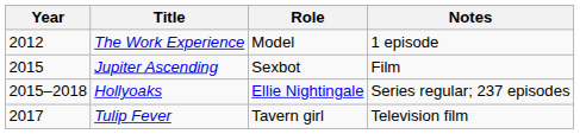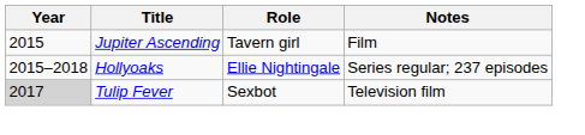- row: 2012 | The Work Experience | Model | 1 episode
Jupiter Ascending | Role: Sexbot -> Tavern girl
Tulip Fever | Year: no background -> lightgrey background
Tulip Fever | Role: Tavern girl -> Sexbot
